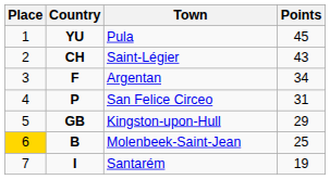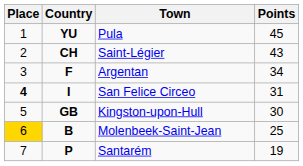San Felice Circeo | Place: normal -> bold
San Felice Circeo | Country: P -> I
Kingston-upon-Hull | Points: 29 -> 30
Santarém | Country: I -> P
